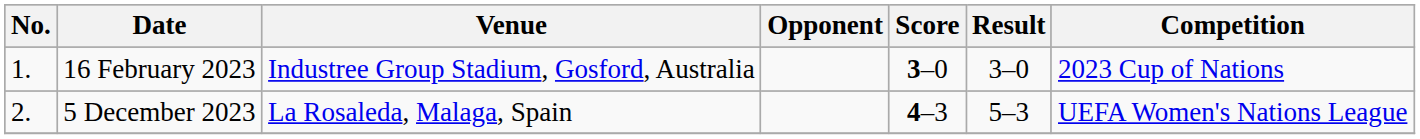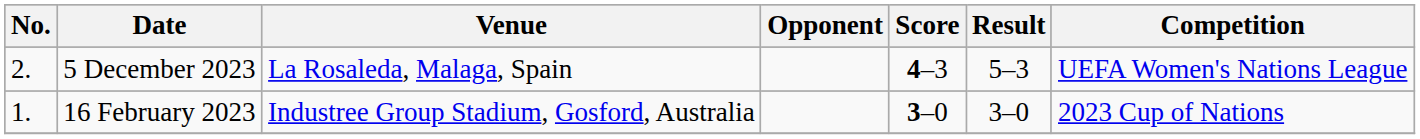rows swapped: 16 February 2023 <-> 5 December 2023
